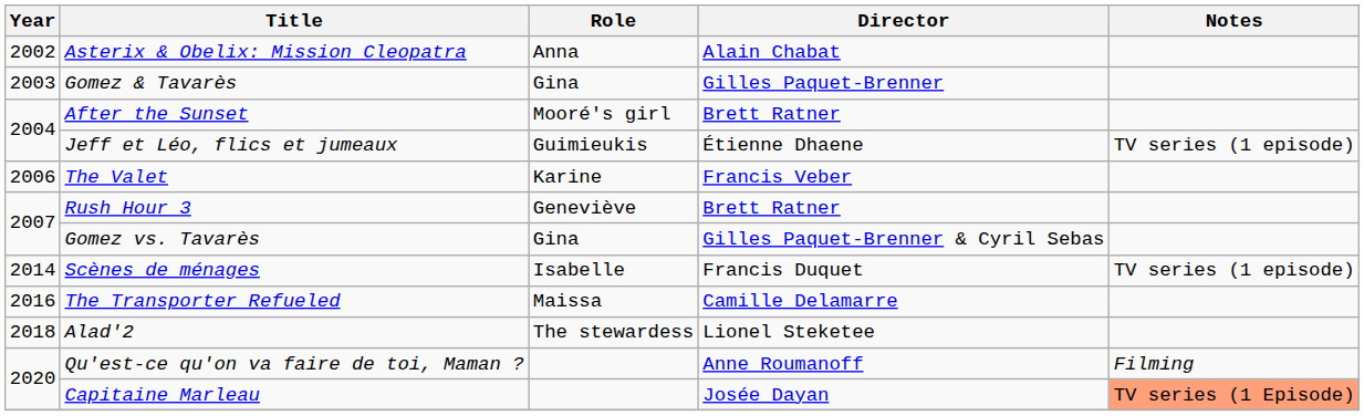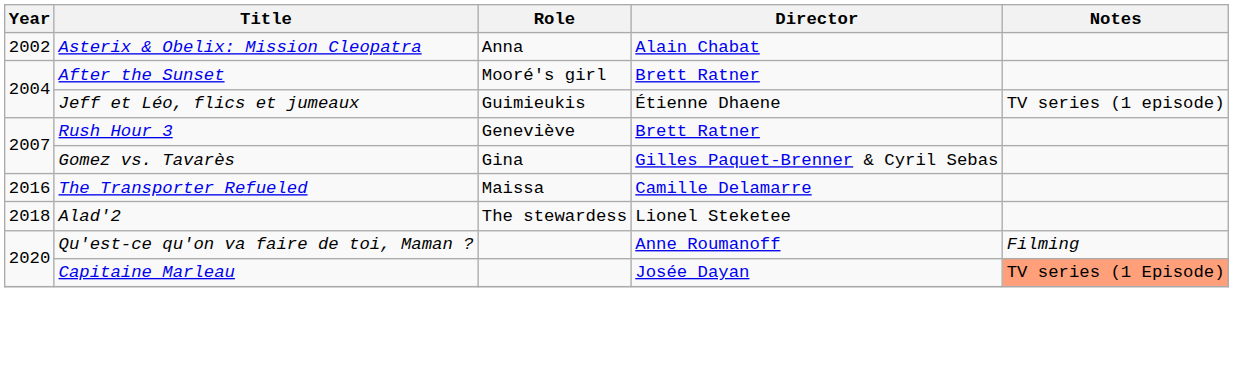- row: 2003 | Gomez & Tavarès | Gina | Gilles Paquet-Brenner
- row: 2006 | The Valet | Karine | Francis Veber
- row: 2014 | Scènes de ménages | Isabelle | Francis Duquet | TV series (1 episode)
